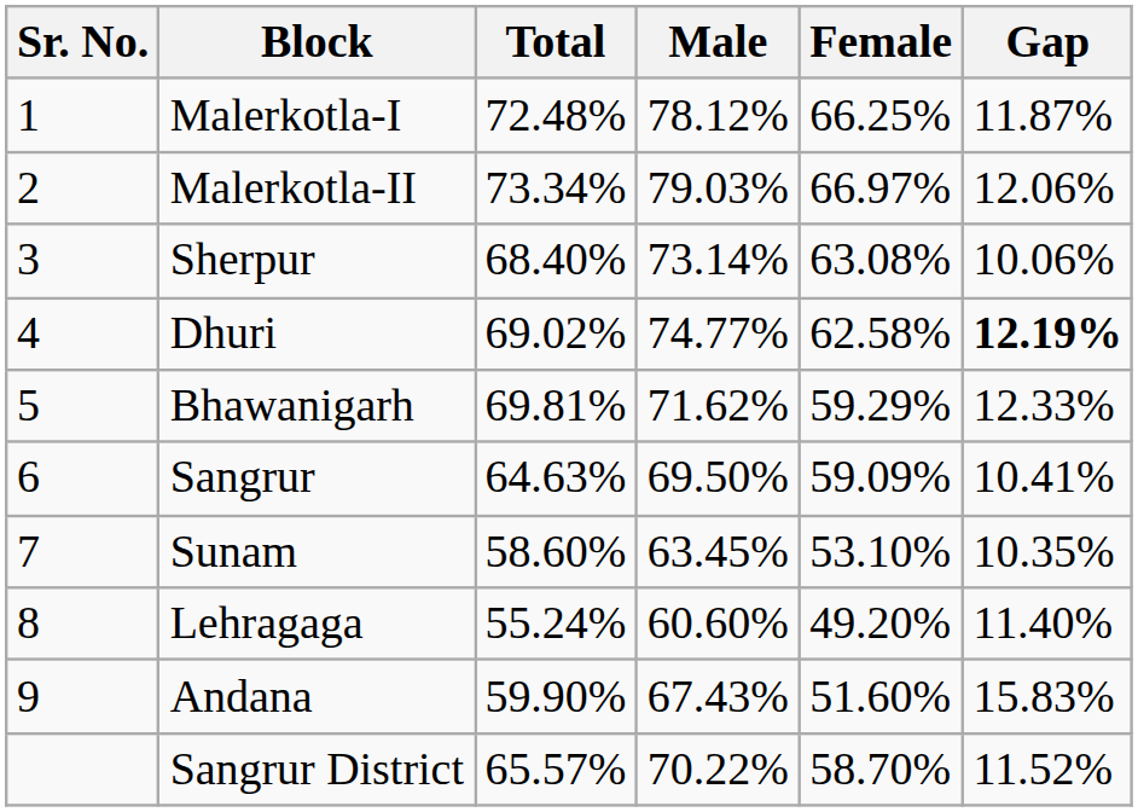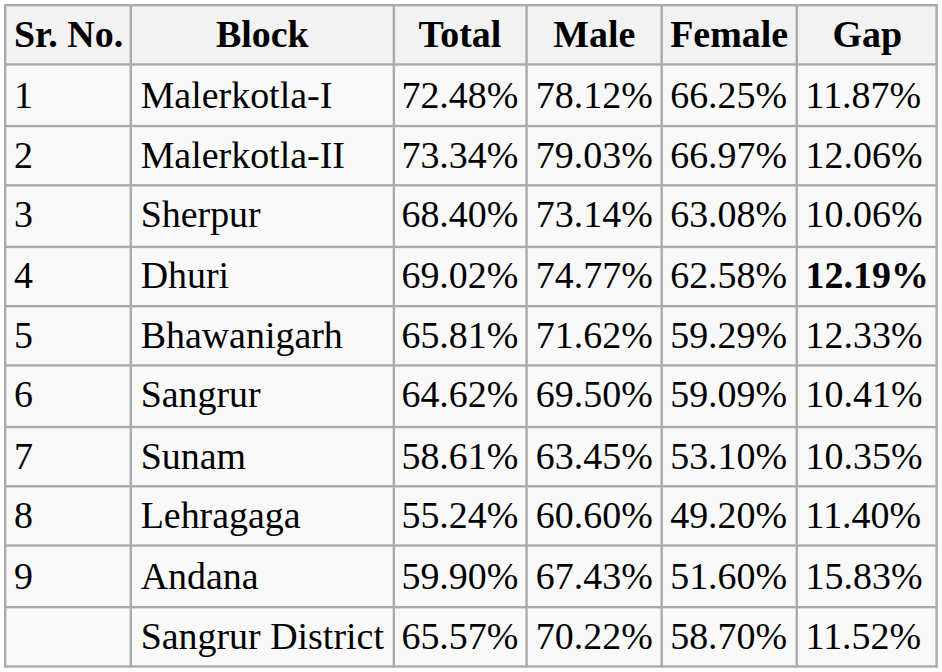Bhawanigarh | Total: 69.81% -> 65.81%
Sangrur | Total: 64.63% -> 64.62%
Sunam | Total: 58.60% -> 58.61%
